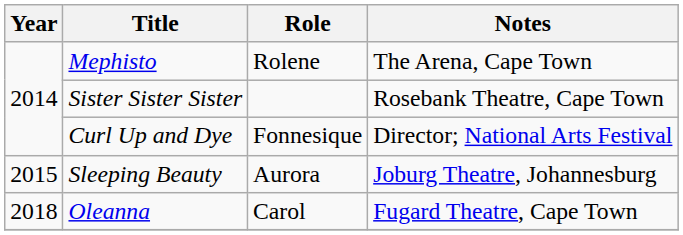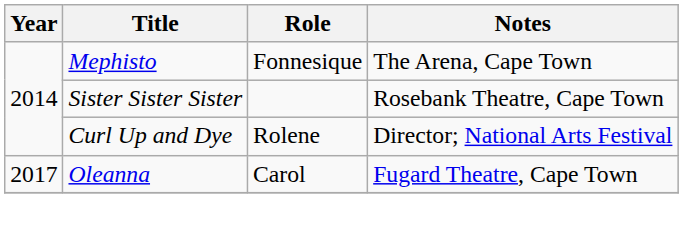Mephisto | Role: Rolene -> Fonnesique
Curl Up and Dye | Role: Fonnesique -> Rolene
- row: 2015 | Sleeping Beauty | Aurora | Joburg Theatre, Johannesburg
Oleanna | Year: 2018 -> 2017
